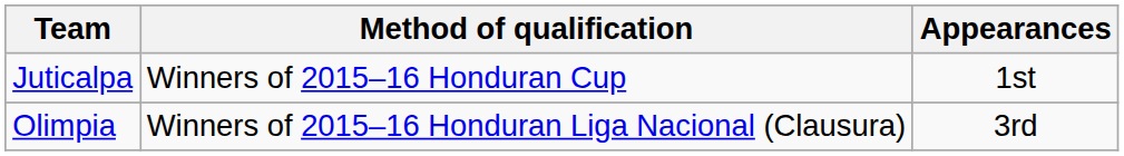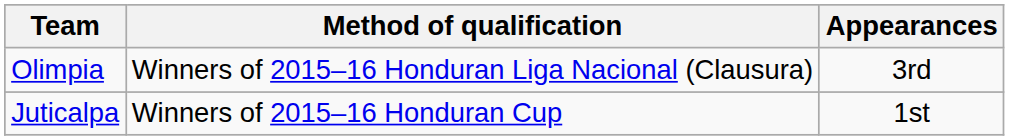rows swapped: Juticalpa <-> Olimpia
